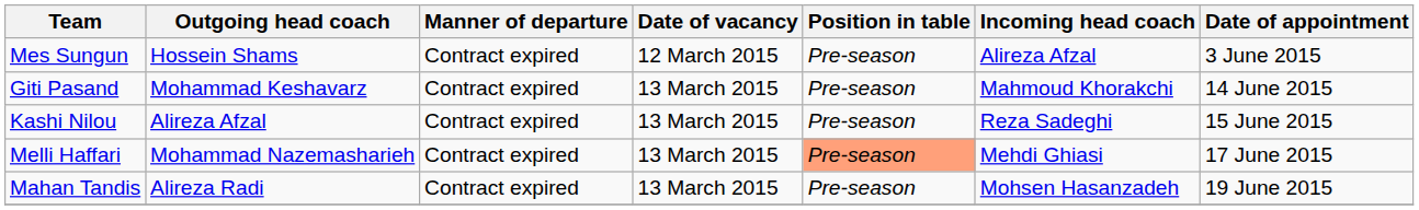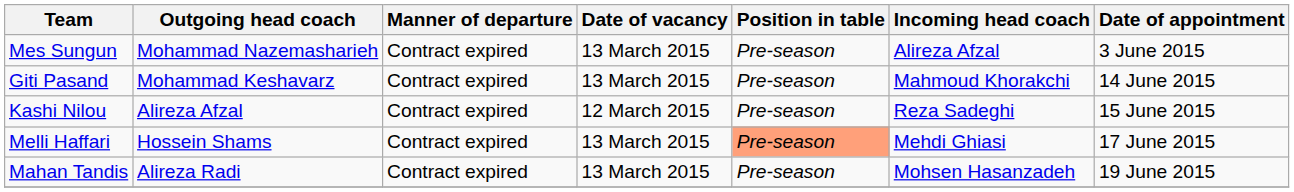Mes Sungun | Outgoing head coach: Hossein Shams -> Mohammad Nazemasharieh
Mes Sungun | Date of vacancy: 12 March 2015 -> 13 March 2015
Kashi Nilou | Date of vacancy: 13 March 2015 -> 12 March 2015
Melli Haffari | Outgoing head coach: Mohammad Nazemasharieh -> Hossein Shams
